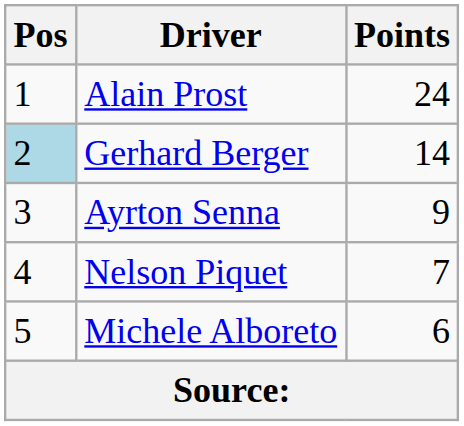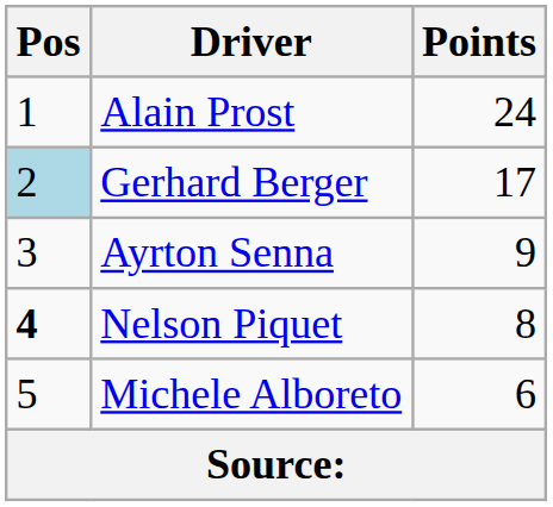Gerhard Berger | Points: 14 -> 17
Nelson Piquet | Pos: normal -> bold
Nelson Piquet | Points: 7 -> 8
